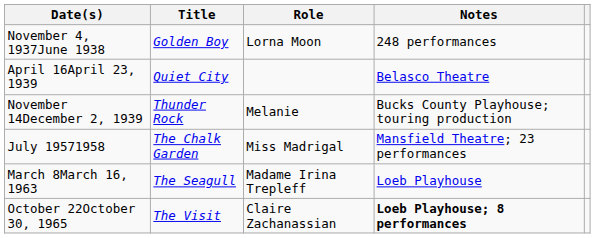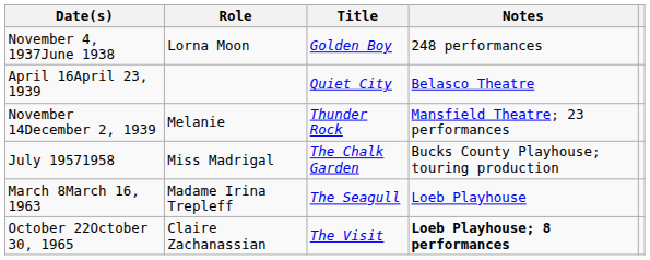columns swapped: Title <-> Role
November 14December 2, 1939 | Notes: Bucks County Playhouse; touring production -> Mansfield Theatre; 23 performances
July 19571958 | Notes: Mansfield Theatre; 23 performances -> Bucks County Playhouse; touring production
